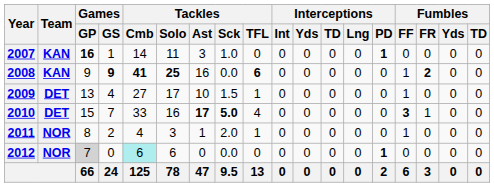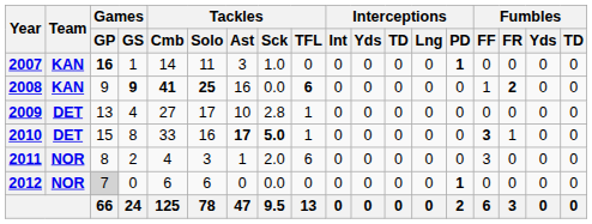2009 | Tackles / Sck: 1.5 -> 2.8
2009 | Fumbles / FF: 1 -> 0
2010 | Games / GS: 7 -> 8
2010 | Tackles / TFL: 4 -> 1
2011 | Tackles / TFL: 1 -> 6
2011 | Fumbles / FF: 1 -> 3
2012 | Tackles / Cmb: paleturquoise background -> no background
